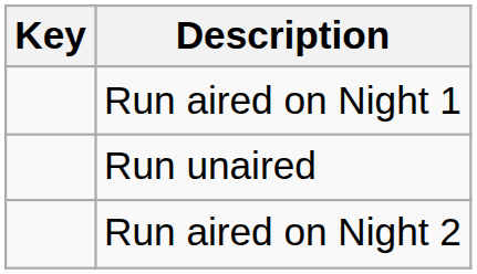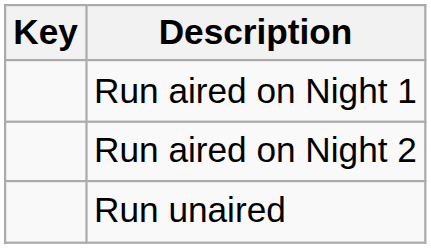rows swapped: Run aired on Night 2 <-> Run unaired
